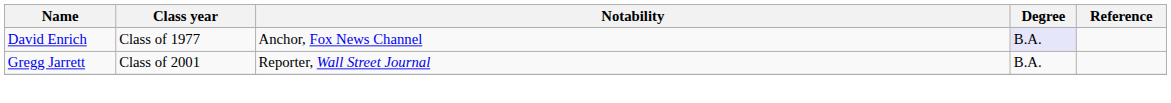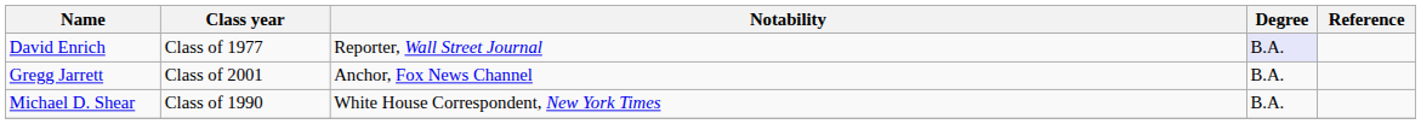David Enrich | Notability: Anchor, Fox News Channel -> Reporter, Wall Street Journal
Gregg Jarrett | Notability: Reporter, Wall Street Journal -> Anchor, Fox News Channel
+ row: Michael D. Shear | Class of 1990 | White House Correspondent, New York Times | B.A.
